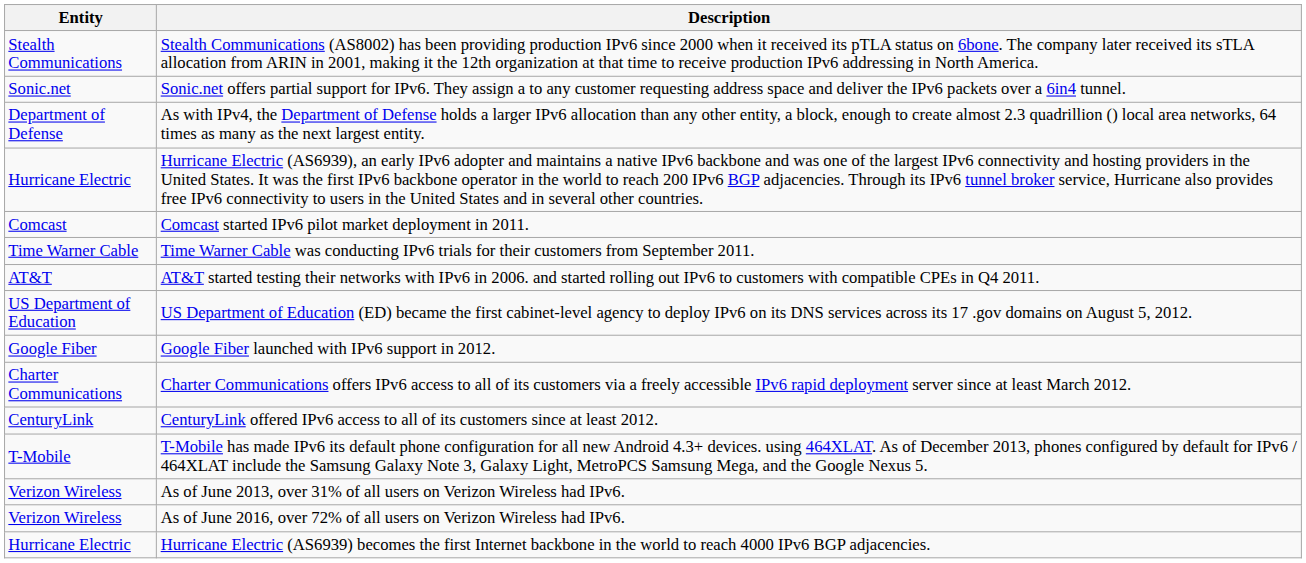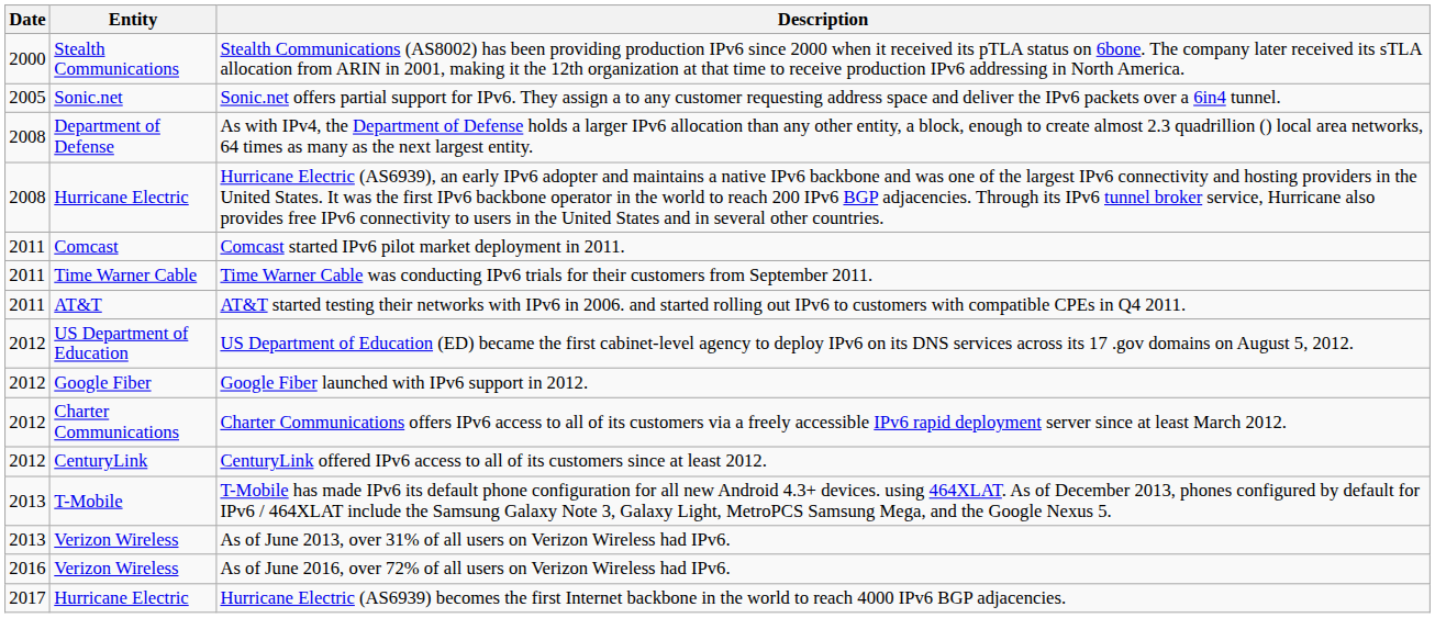+ column: Date | 2000 | 2005 | 2008 | 2008 | 2011 | 2011 | 2011 | 2012 | 2012 | 2012 | 2012 | 2013 | 2013 | 2016 | 2017
